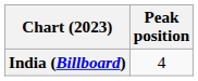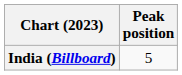India (Billboard) | Peak position: 4 -> 5
